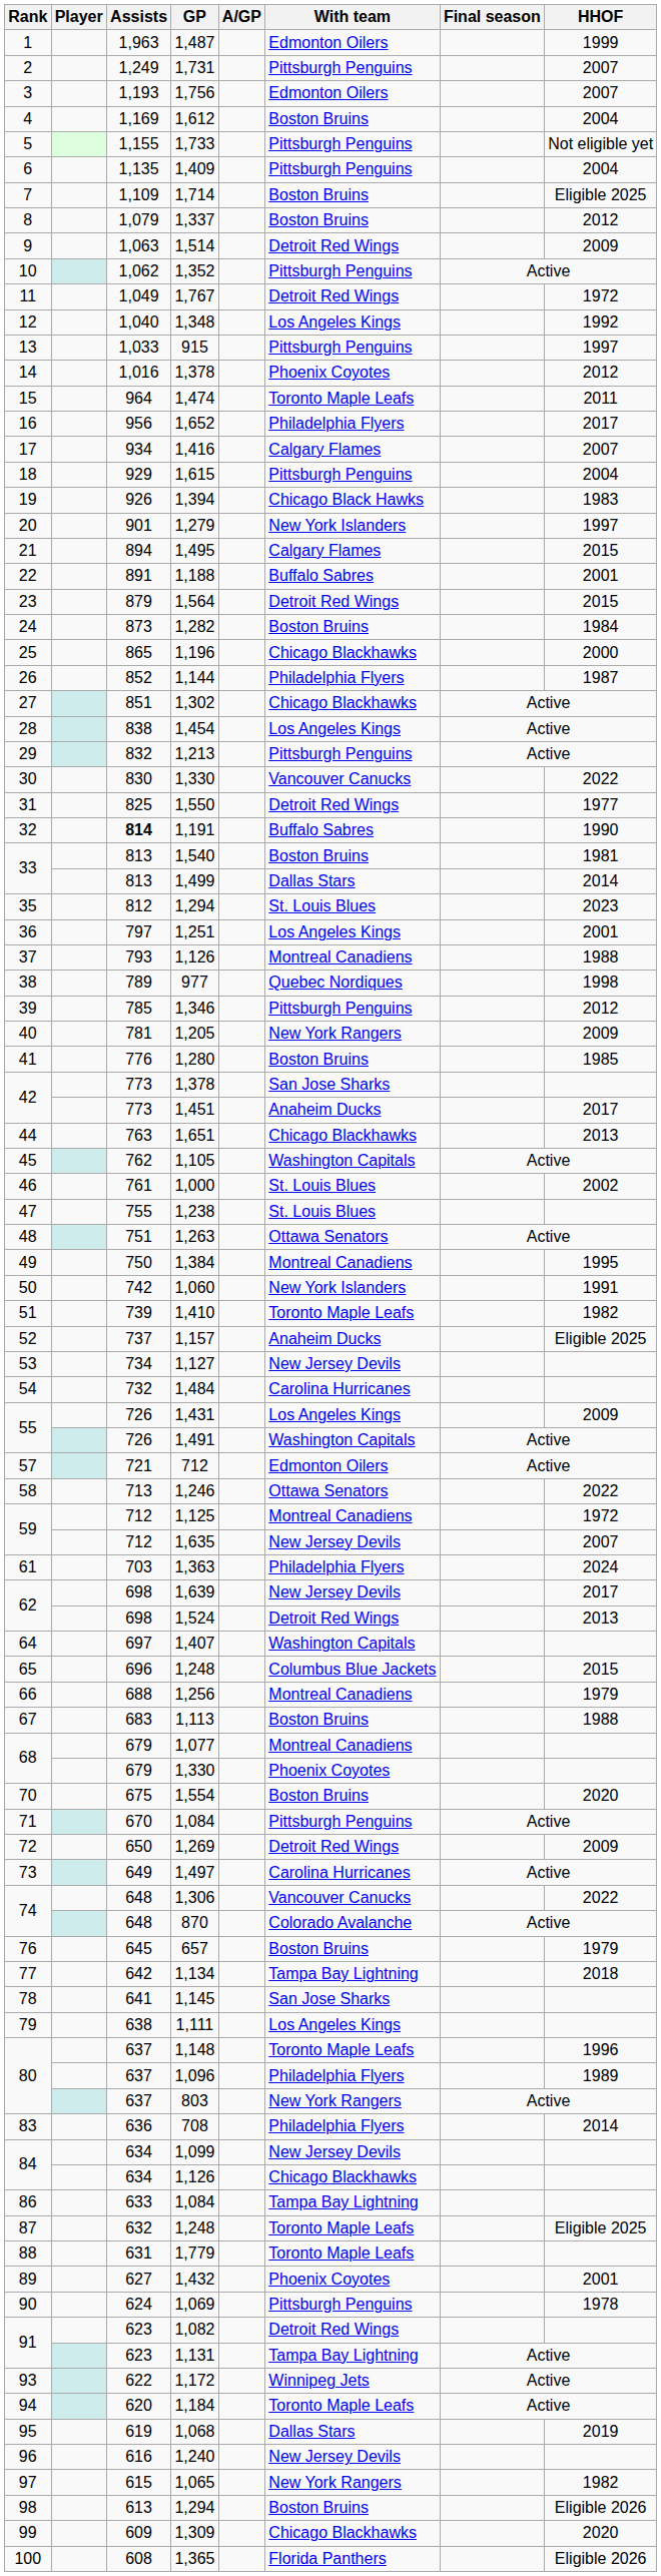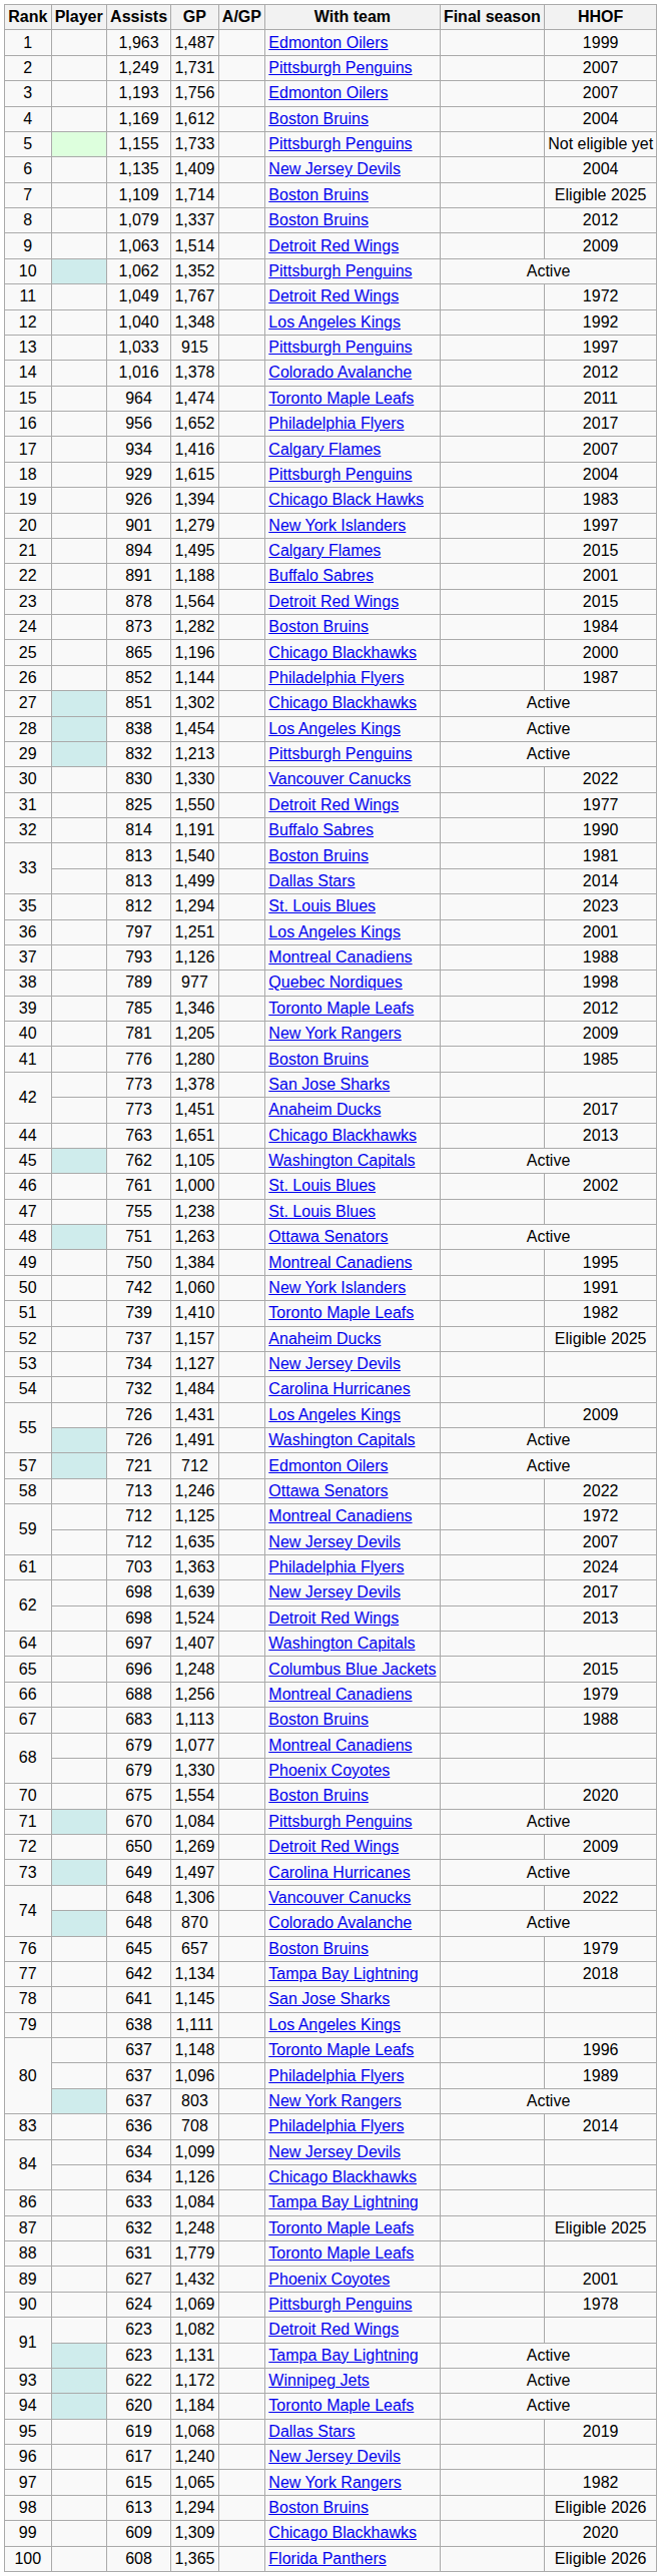1,409 | With team: Pittsburgh Penguins -> New Jersey Devils
14 / 1,378 | With team: Phoenix Coyotes -> Colorado Avalanche
1,564 | Assists: 879 -> 878
1,191 | Assists: bold -> normal
1,346 | With team: Pittsburgh Penguins -> Toronto Maple Leafs
1,240 | Assists: 616 -> 617
